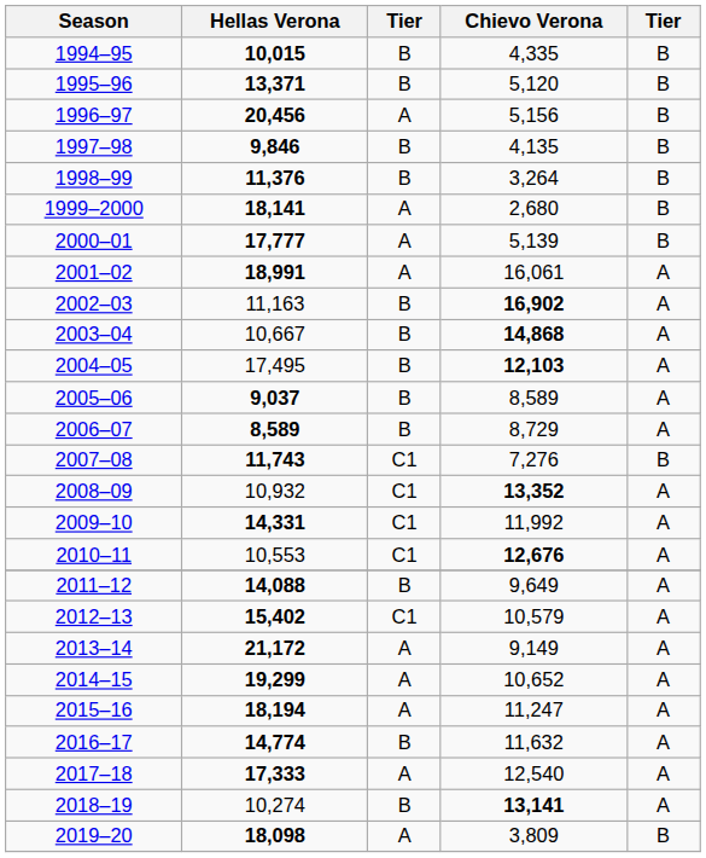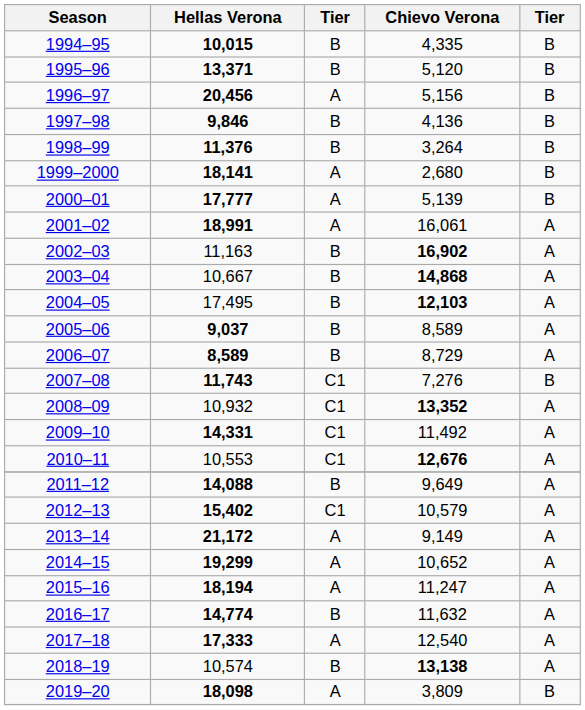1997–98 | Chievo Verona: 4,135 -> 4,136
2009–10 | Chievo Verona: 11,992 -> 11,492
2018–19 | Hellas Verona: 10,274 -> 10,574
2018–19 | Chievo Verona: 13,141 -> 13,138
